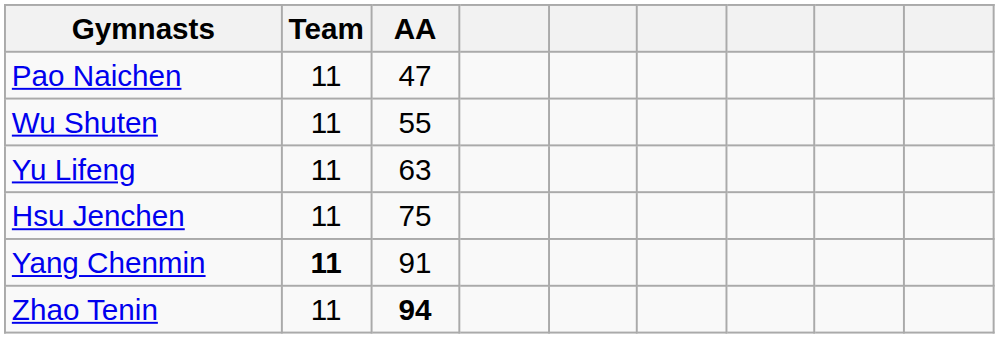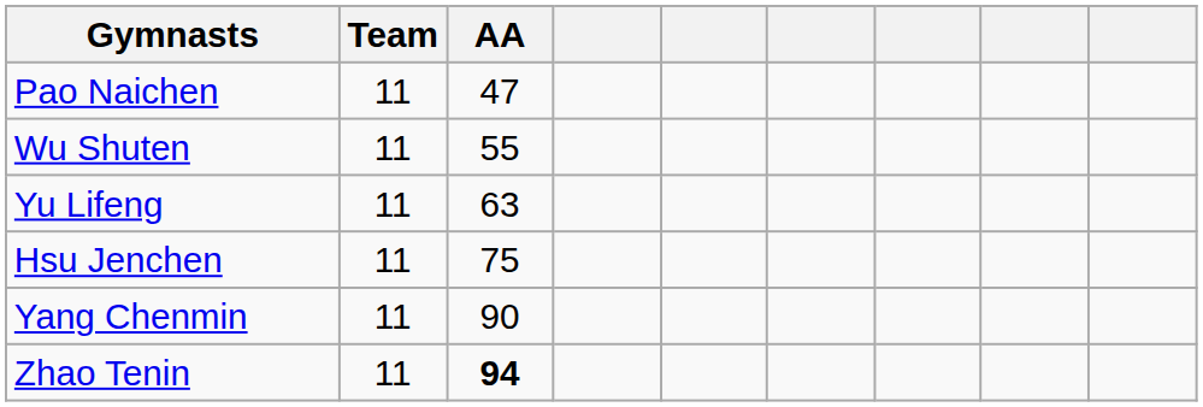Yang Chenmin | Team: bold -> normal
Yang Chenmin | AA: 91 -> 90
